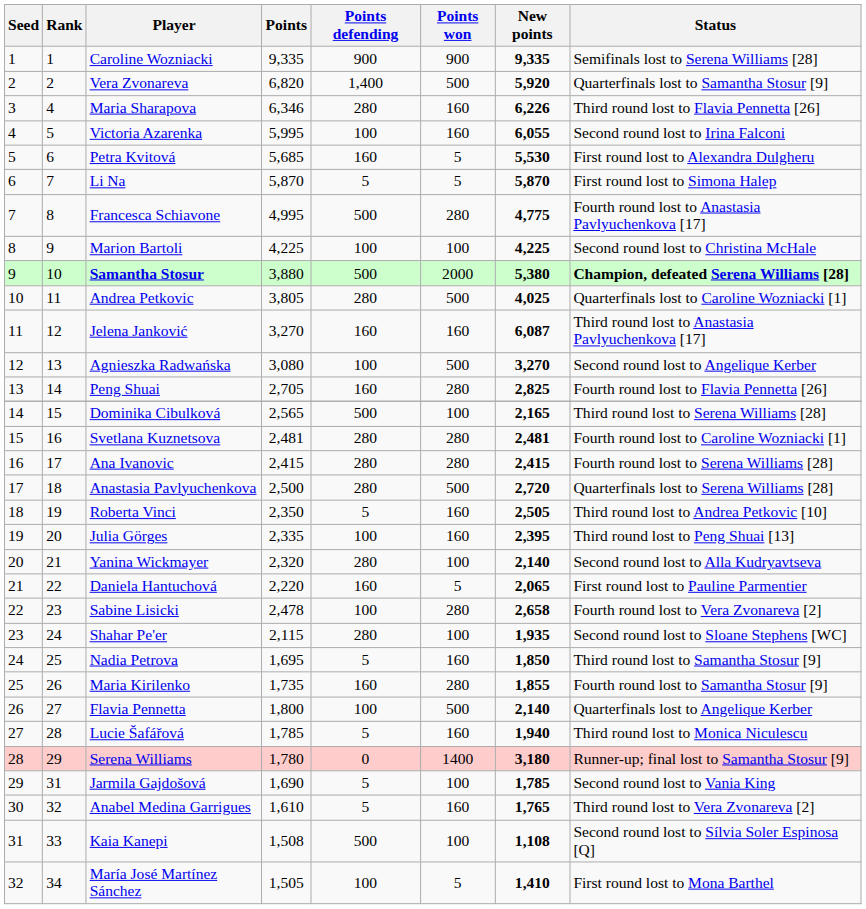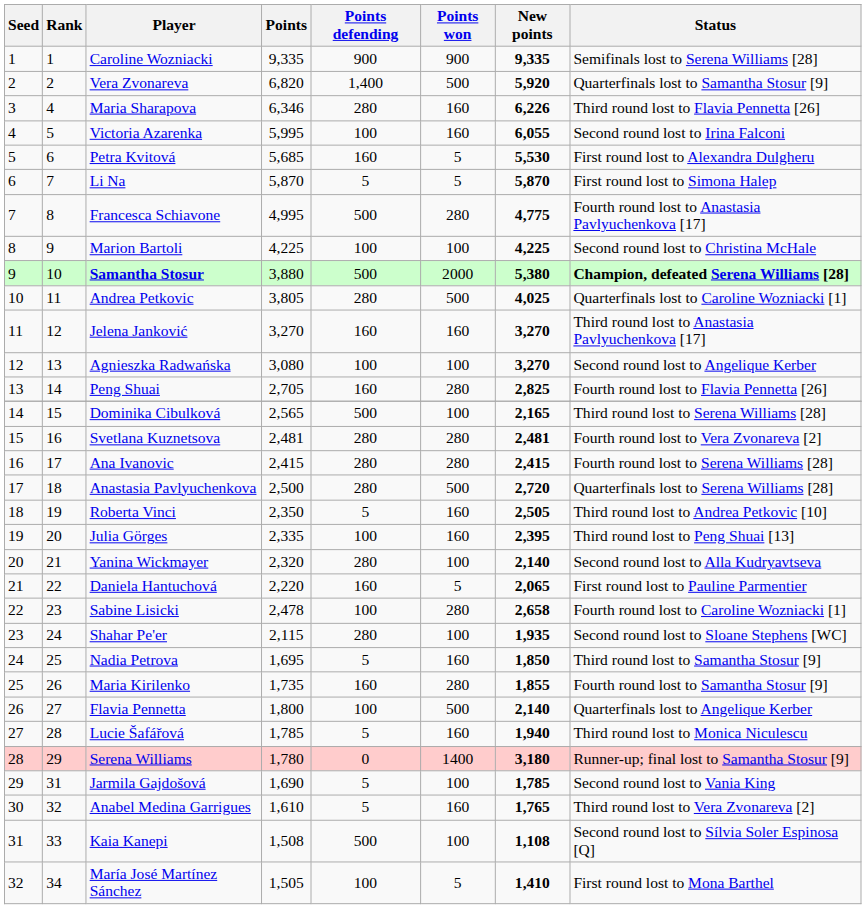Jelena Janković | New points: 6,087 -> 3,270
Agnieszka Radwańska | Points won: 500 -> 100
Svetlana Kuznetsova | Status: Fourth round lost to Caroline Wozniacki [1] -> Fourth round lost to Vera Zvonareva [2]
Sabine Lisicki | Status: Fourth round lost to Vera Zvonareva [2] -> Fourth round lost to Caroline Wozniacki [1]
